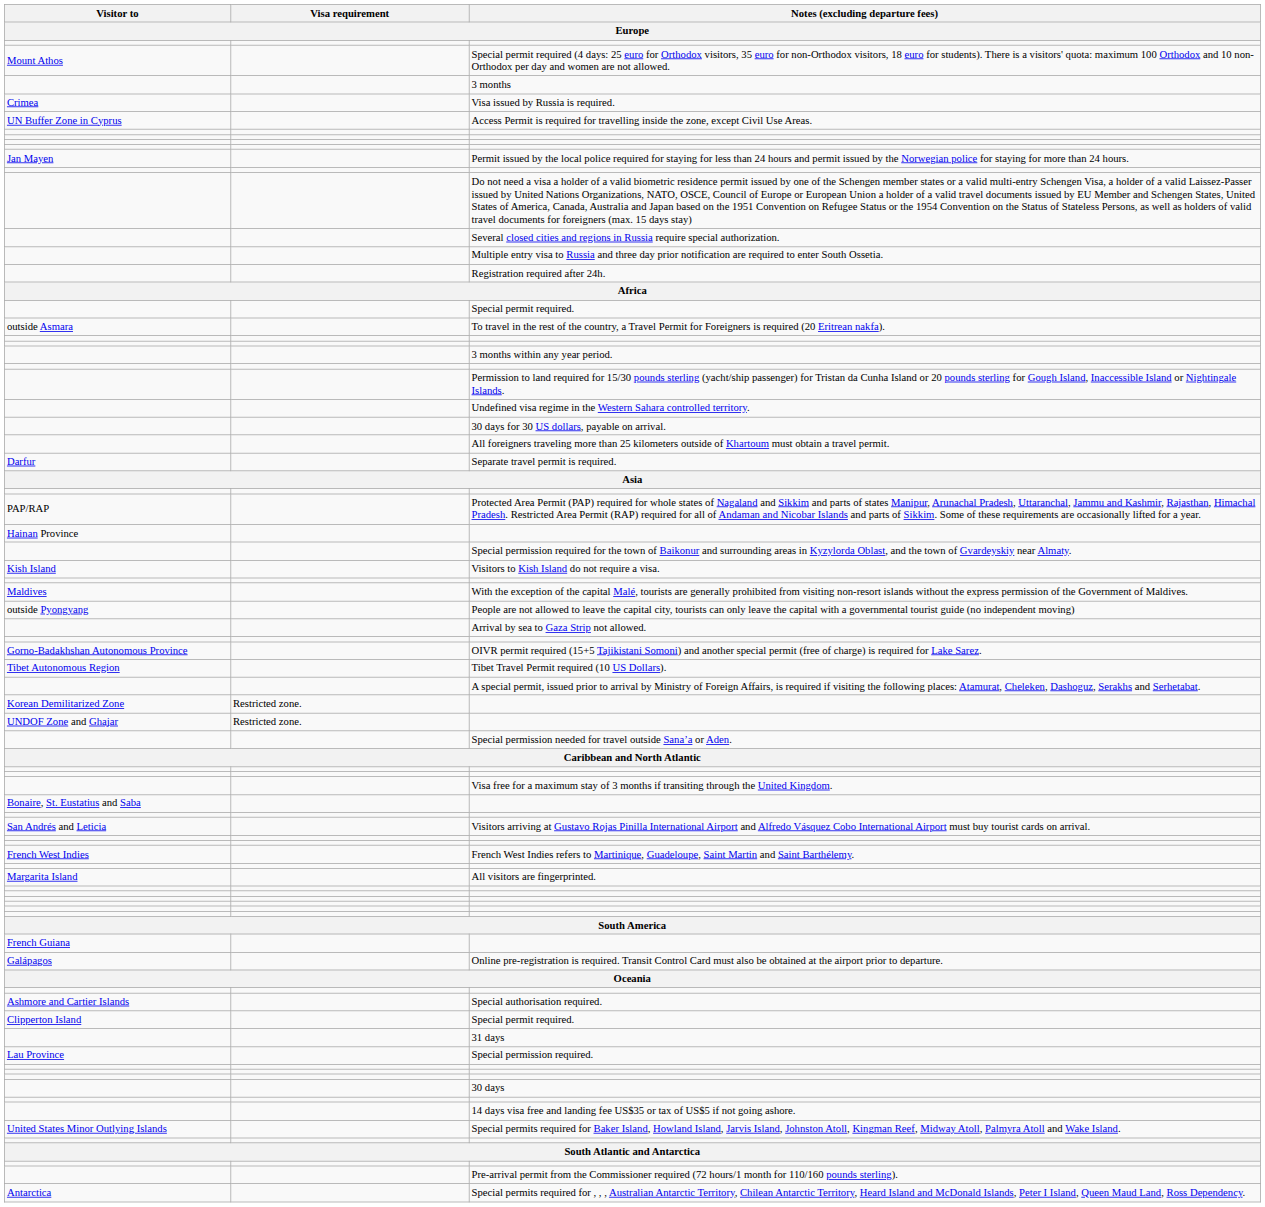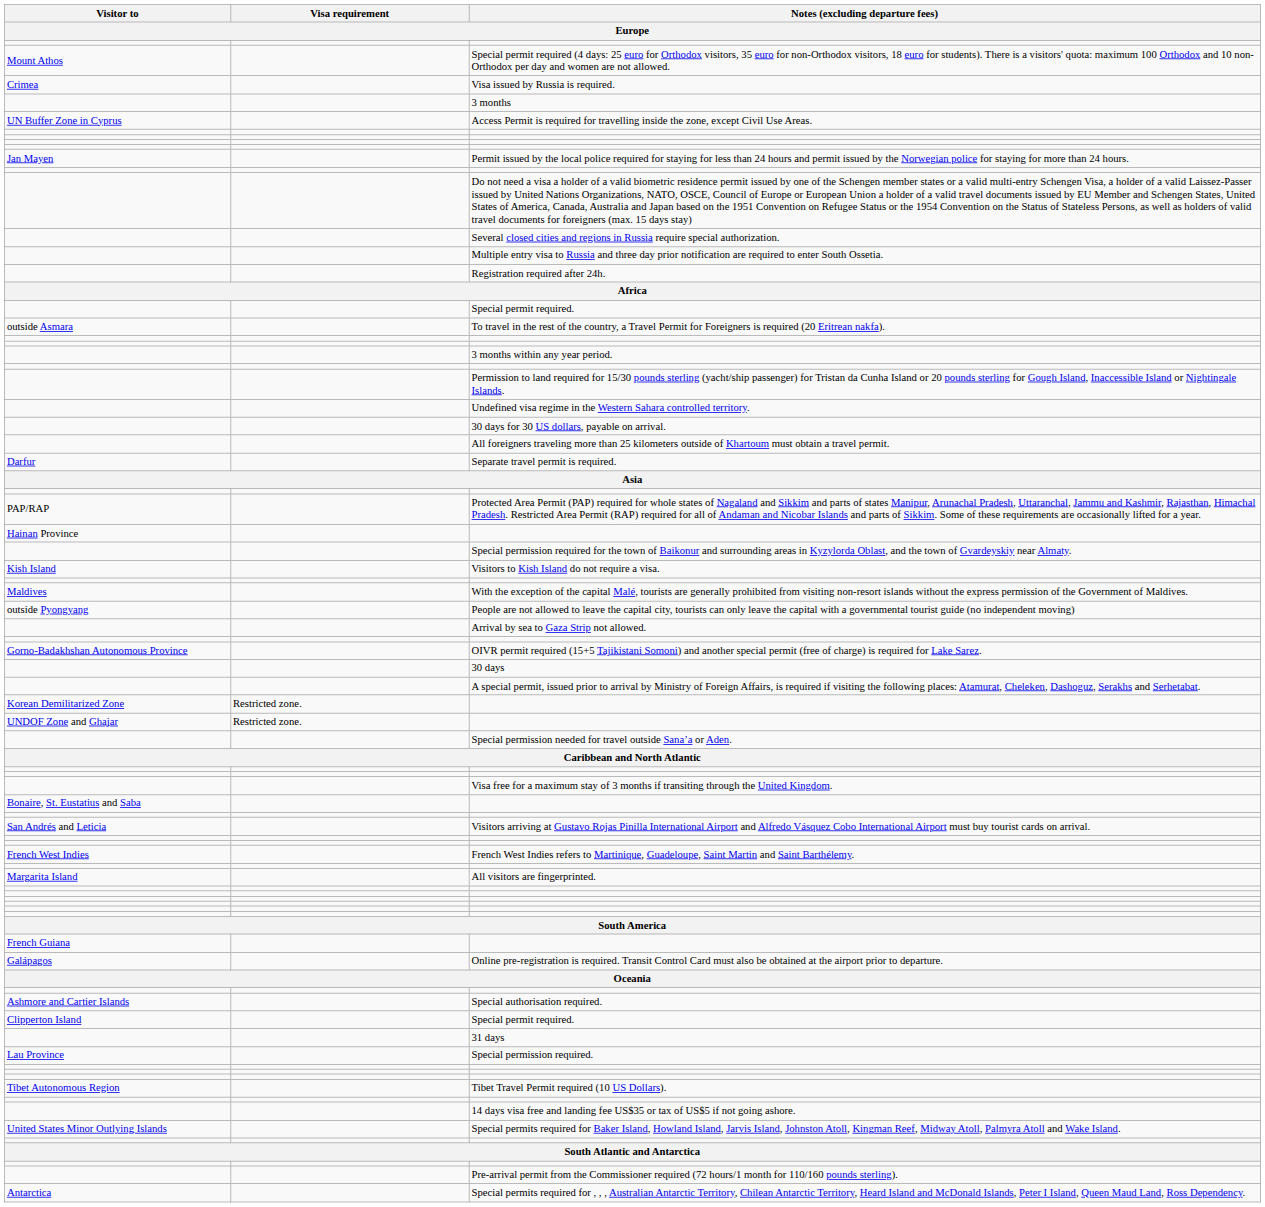rows swapped: Visa issued by Russia is required. <-> 3 months
rows swapped: Tibet Travel Permit required (10 US Dollars). <-> 30 days
